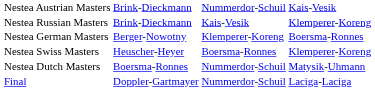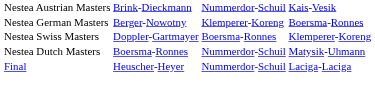- row: Nestea Russian Masters | Brink-Dieckmann | Kais-Vesik | Klemperer-Koreng
Nestea Swiss Masters | column 2: Heuscher-Heyer -> Doppler-Gartmayer
Final | column 2: Doppler-Gartmayer -> Heuscher-Heyer
